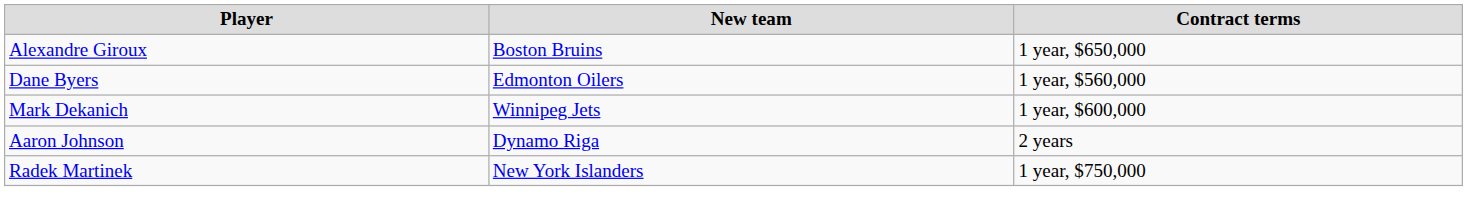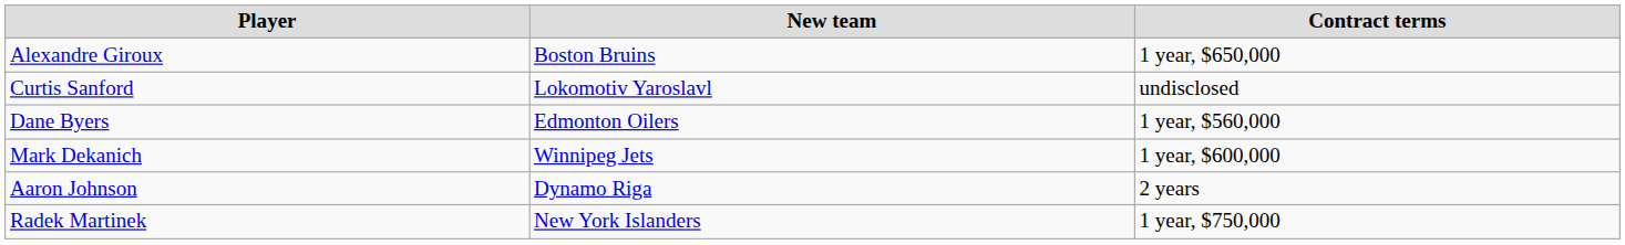+ row: Curtis Sanford | Lokomotiv Yaroslavl | undisclosed
